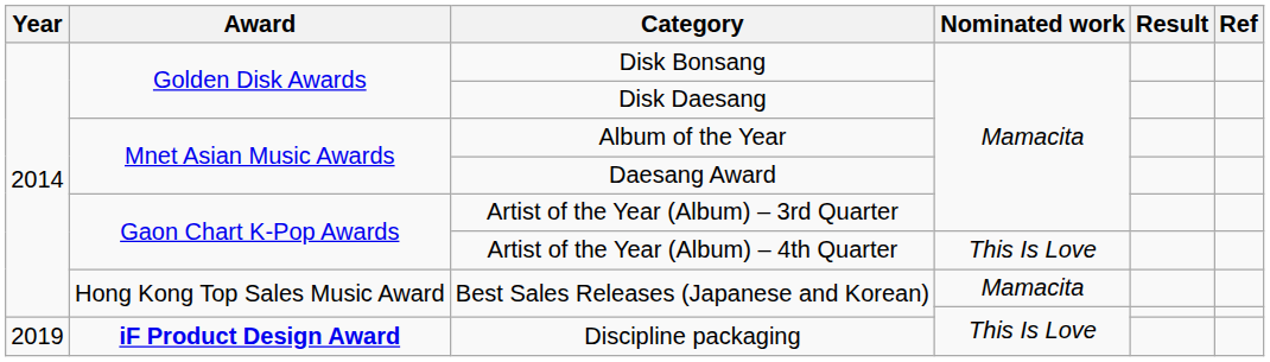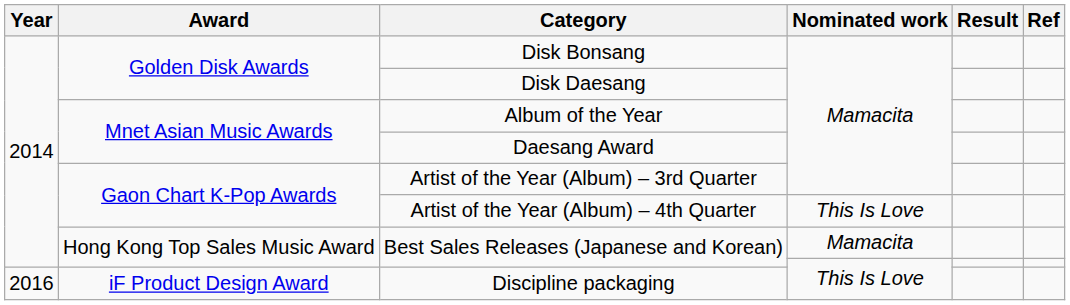Discipline packaging | Year: 2019 -> 2016
Discipline packaging | Award: bold -> normal
